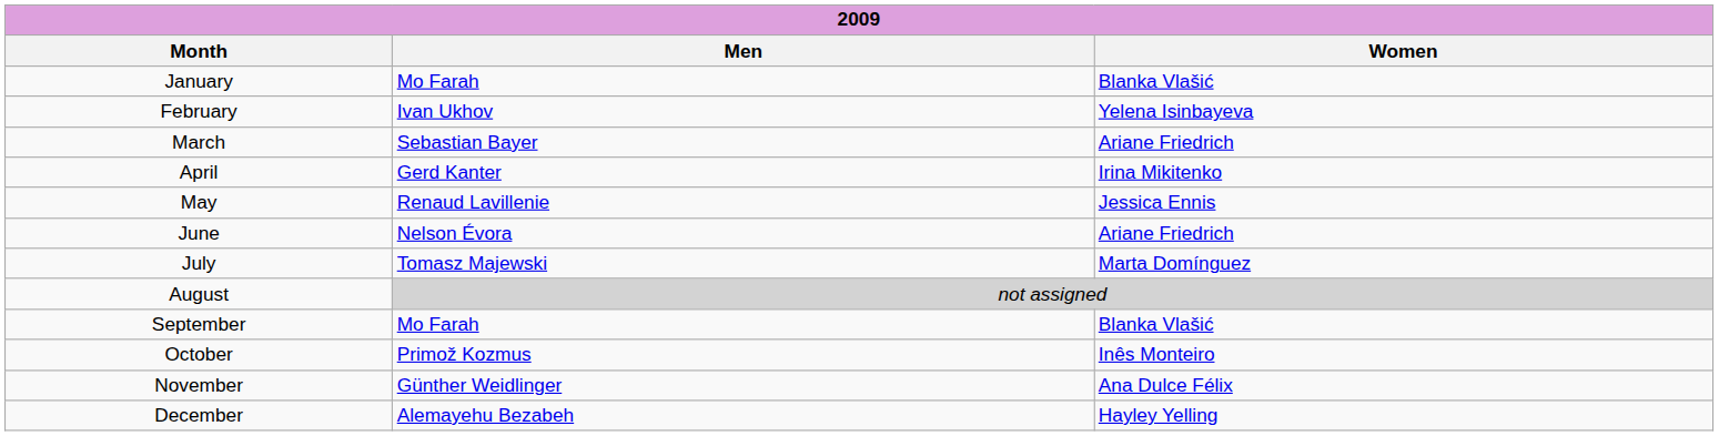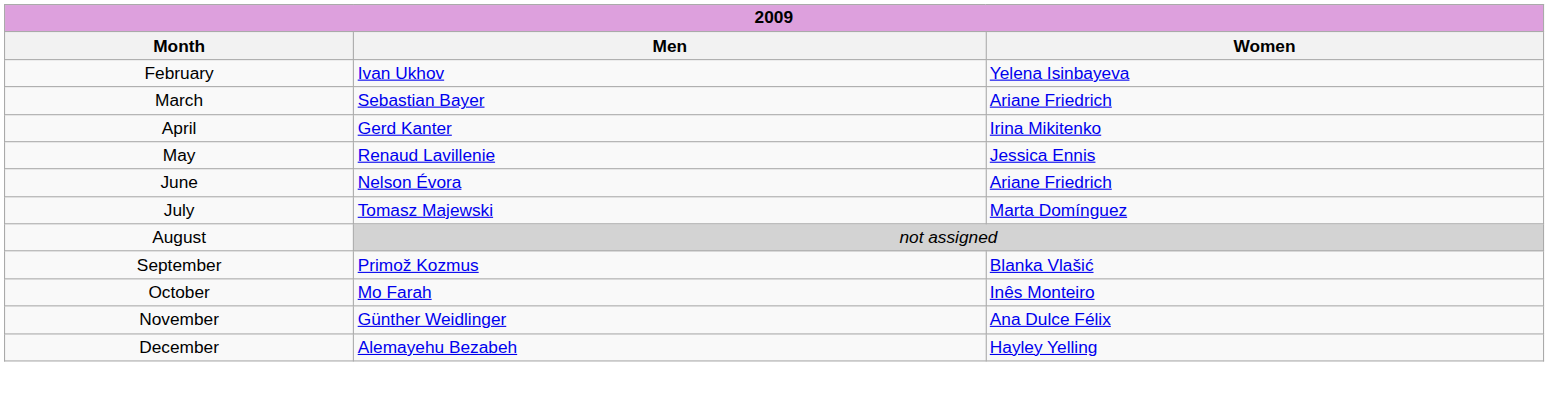- row: January | Mo Farah | Blanka Vlašić
September | Men: Mo Farah -> Primož Kozmus
October | Men: Primož Kozmus -> Mo Farah
